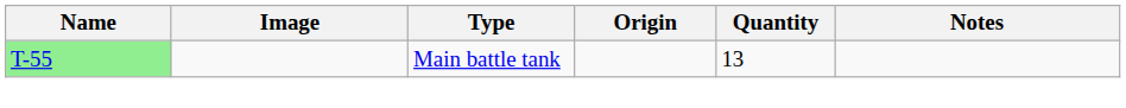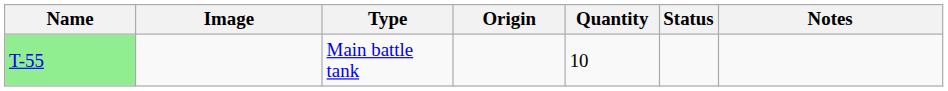+ column: Status
Main battle tank | Quantity: 13 -> 10
